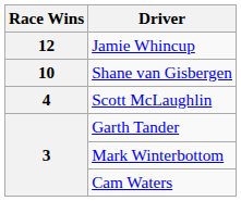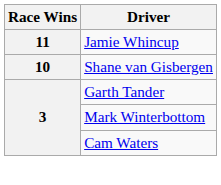Jamie Whincup | Race Wins: 12 -> 11
- row: 4 | Scott McLaughlin
